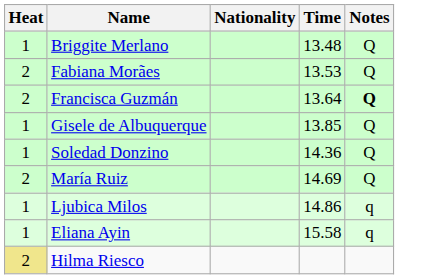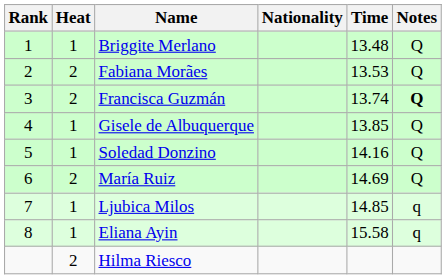+ column: Rank | 1 | 2 | 3 | 4 | 5 | 6 | 7 | 8
Francisca Guzmán | Time: 13.64 -> 13.74
Soledad Donzino | Time: 14.36 -> 14.16
Ljubica Milos | Time: 14.86 -> 14.85
Hilma Riesco | Heat: khaki background -> no background
